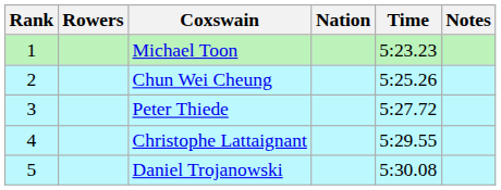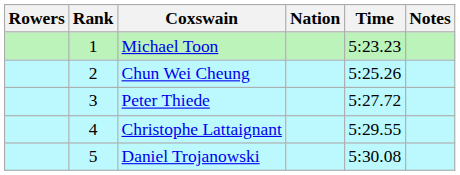columns swapped: Rank <-> Rowers
